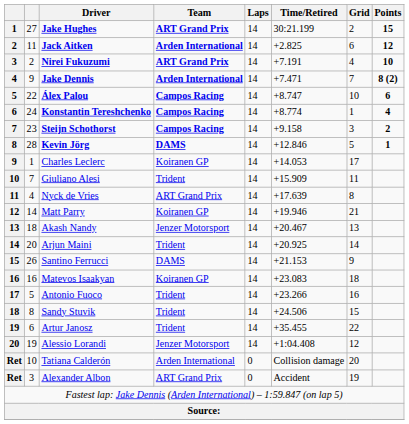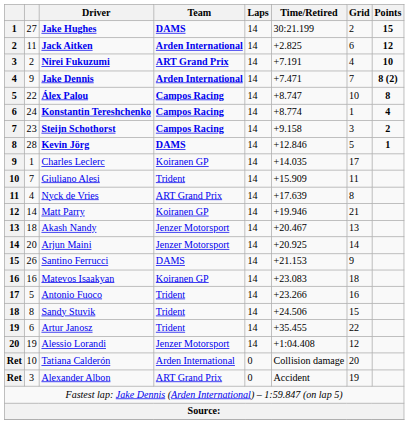Jake Hughes | Team: ART Grand Prix -> DAMS
Álex Palou | Points: 6 -> 8
Charles Leclerc | Time/Retired: +14.053 -> +14.035
Arjun Maini | Team: Trident -> Jenzer Motorsport
